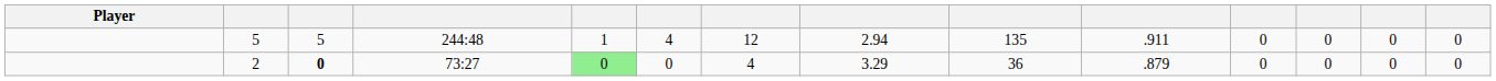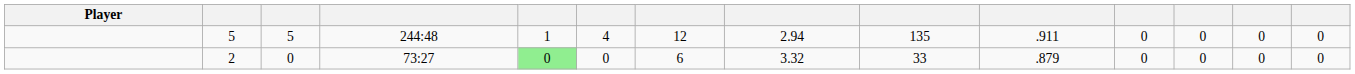2 | column 3: bold -> normal
2 | column 7: 4 -> 6
2 | column 8: 3.29 -> 3.32
2 | column 9: 36 -> 33
